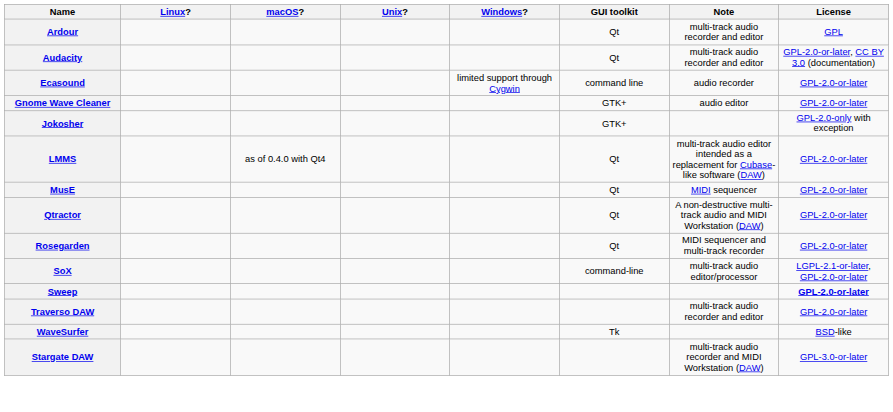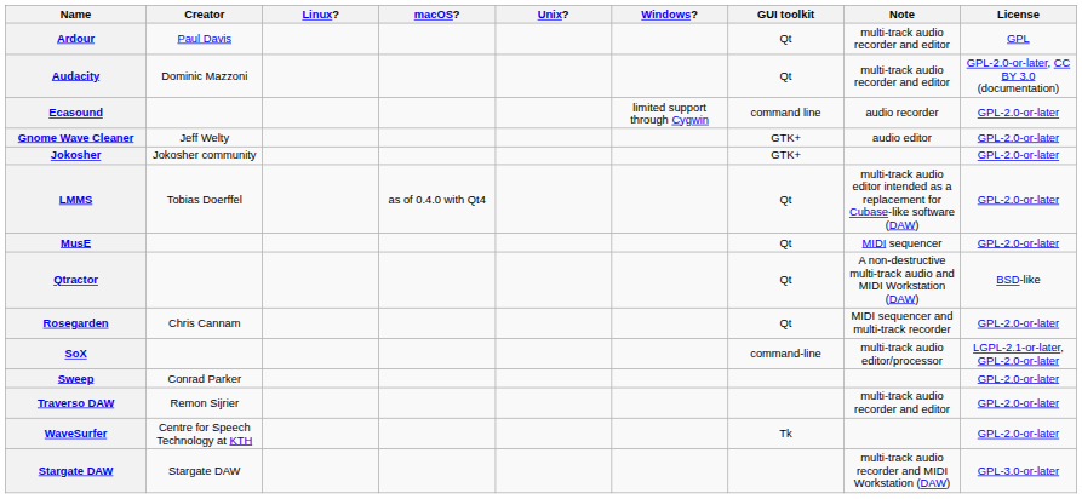+ column: Creator | Paul Davis | Dominic Mazzoni | Jeff Welty | Jokosher community | Tobias Doerffel | Chris Cannam | Conrad Parker | Remon Sijrier | Centre for Speech Technology at KTH | Stargate DAW
Jokosher | License: GPL-2.0-only with exception -> GPL-2.0-or-later
Qtractor | License: GPL-2.0-or-later -> BSD-like
Sweep | License: bold -> normal
WaveSurfer | License: BSD-like -> GPL-2.0-or-later
